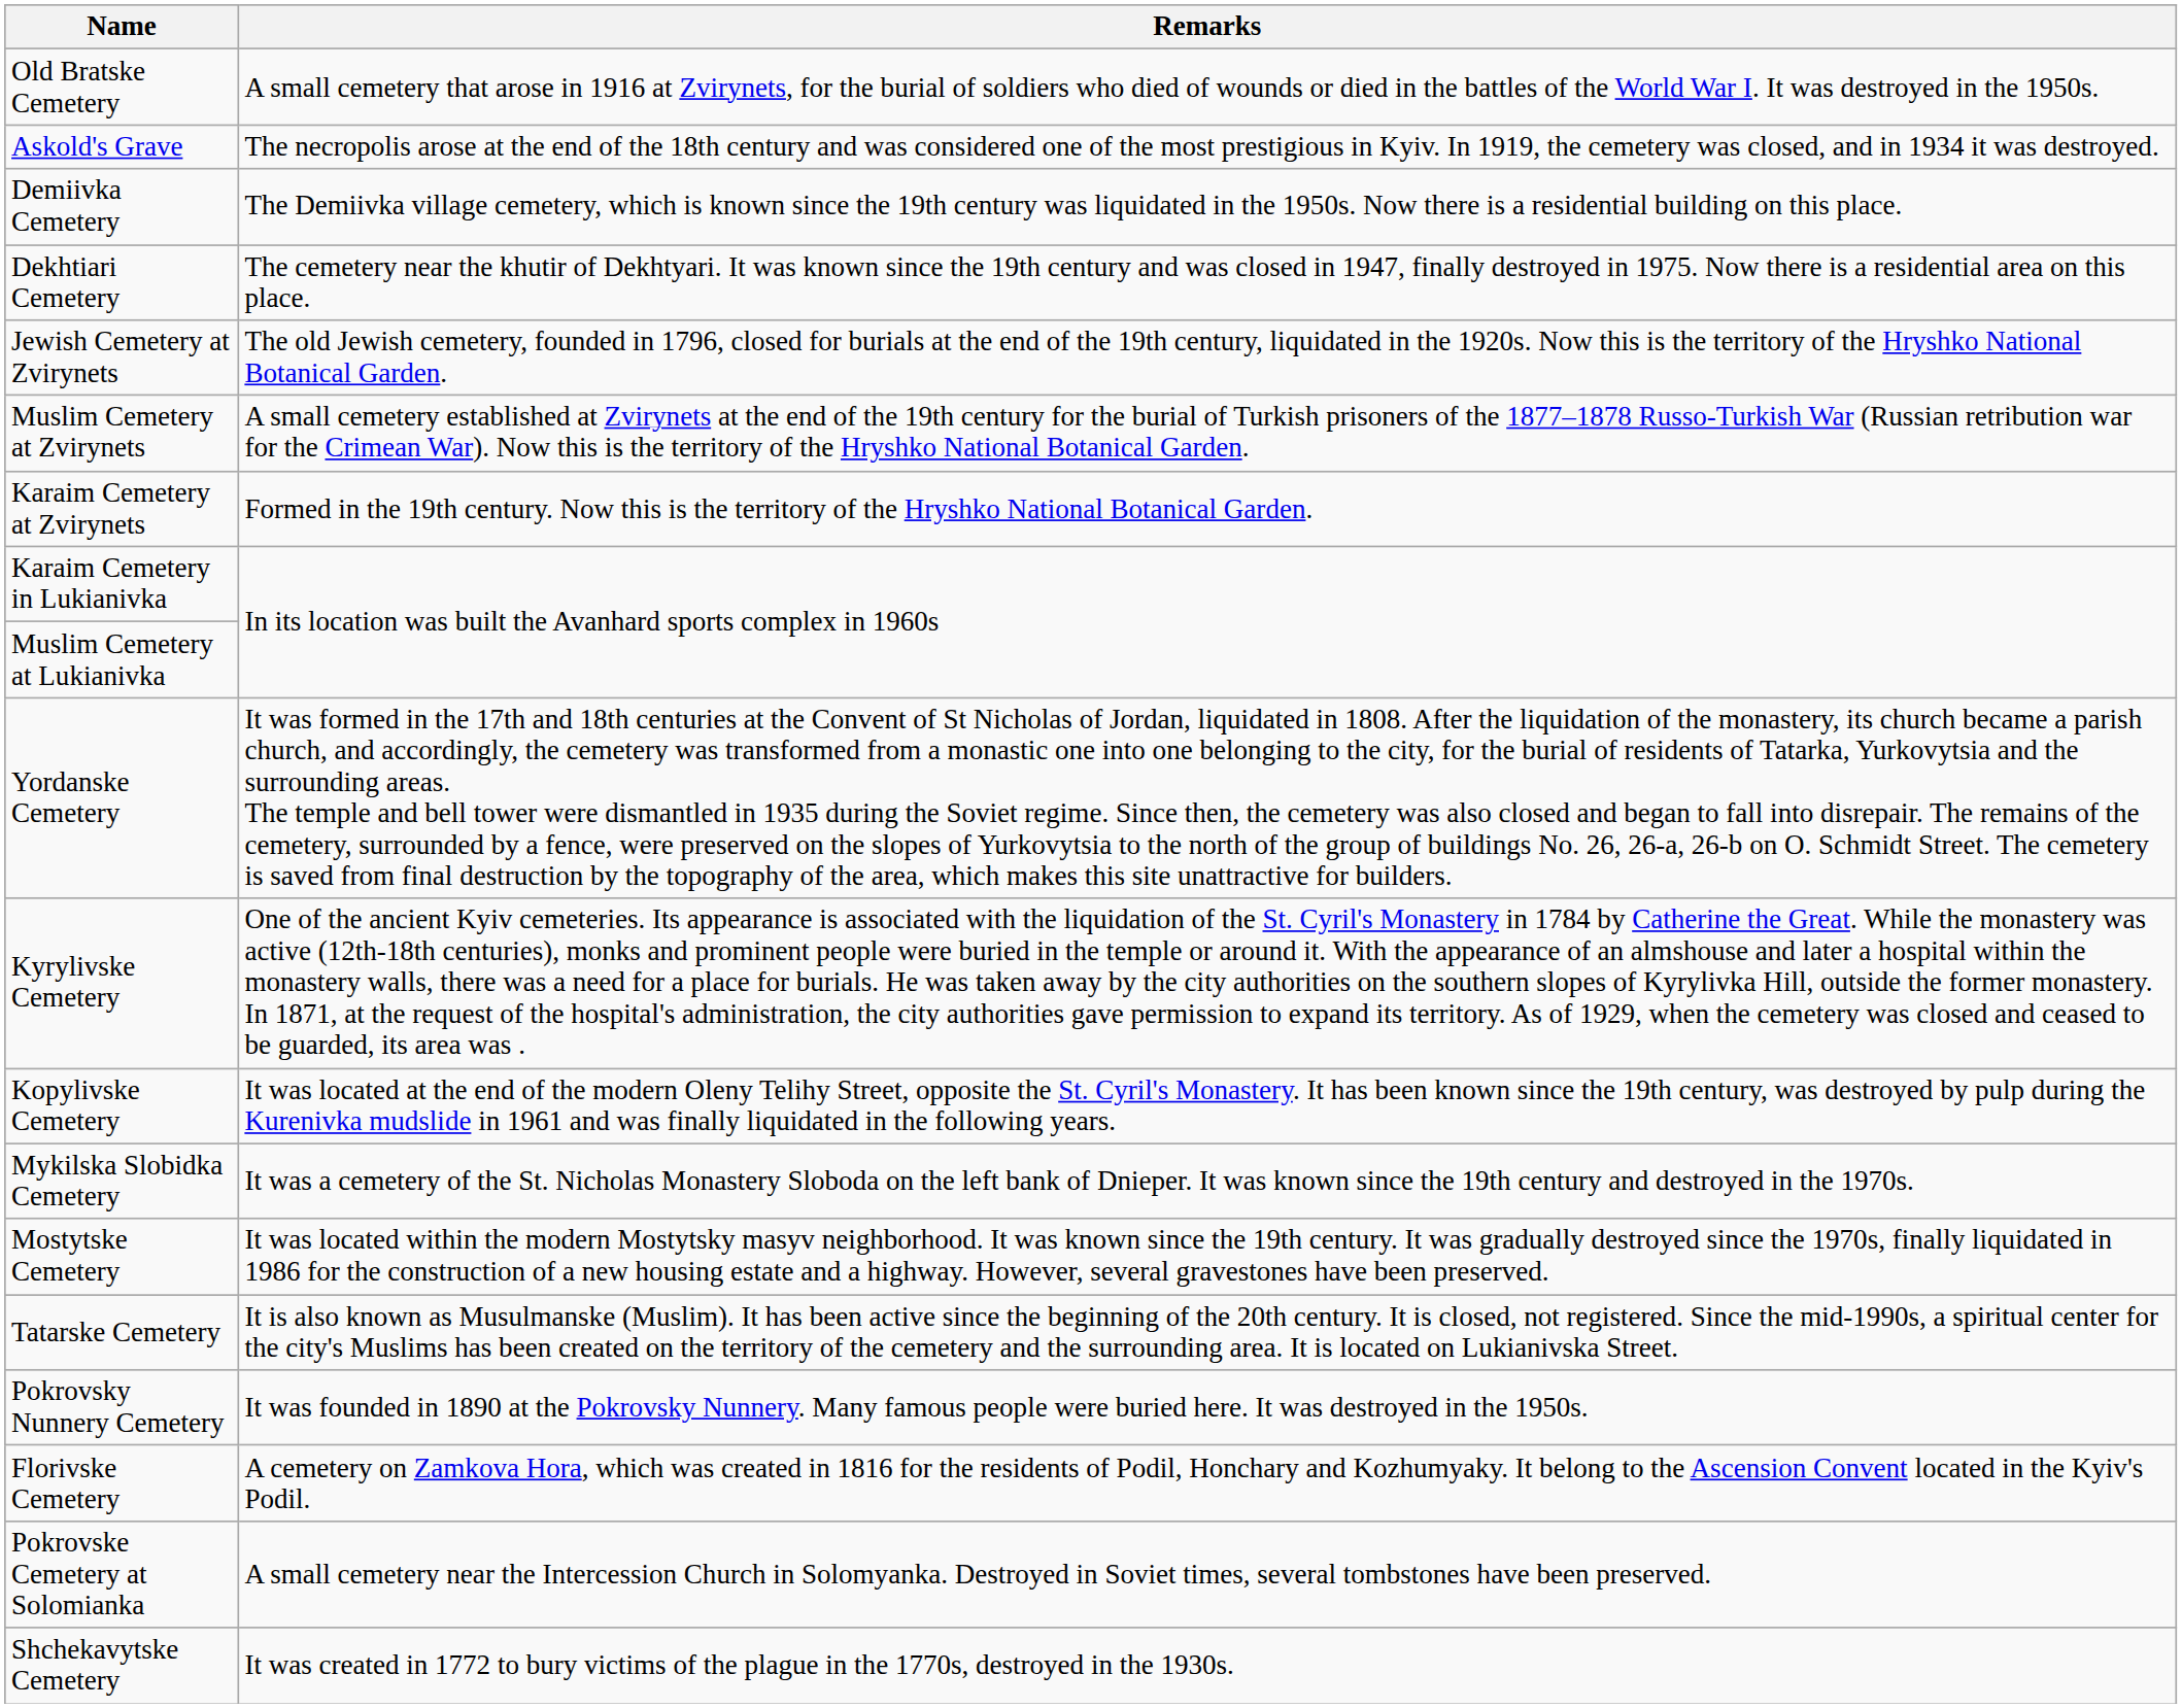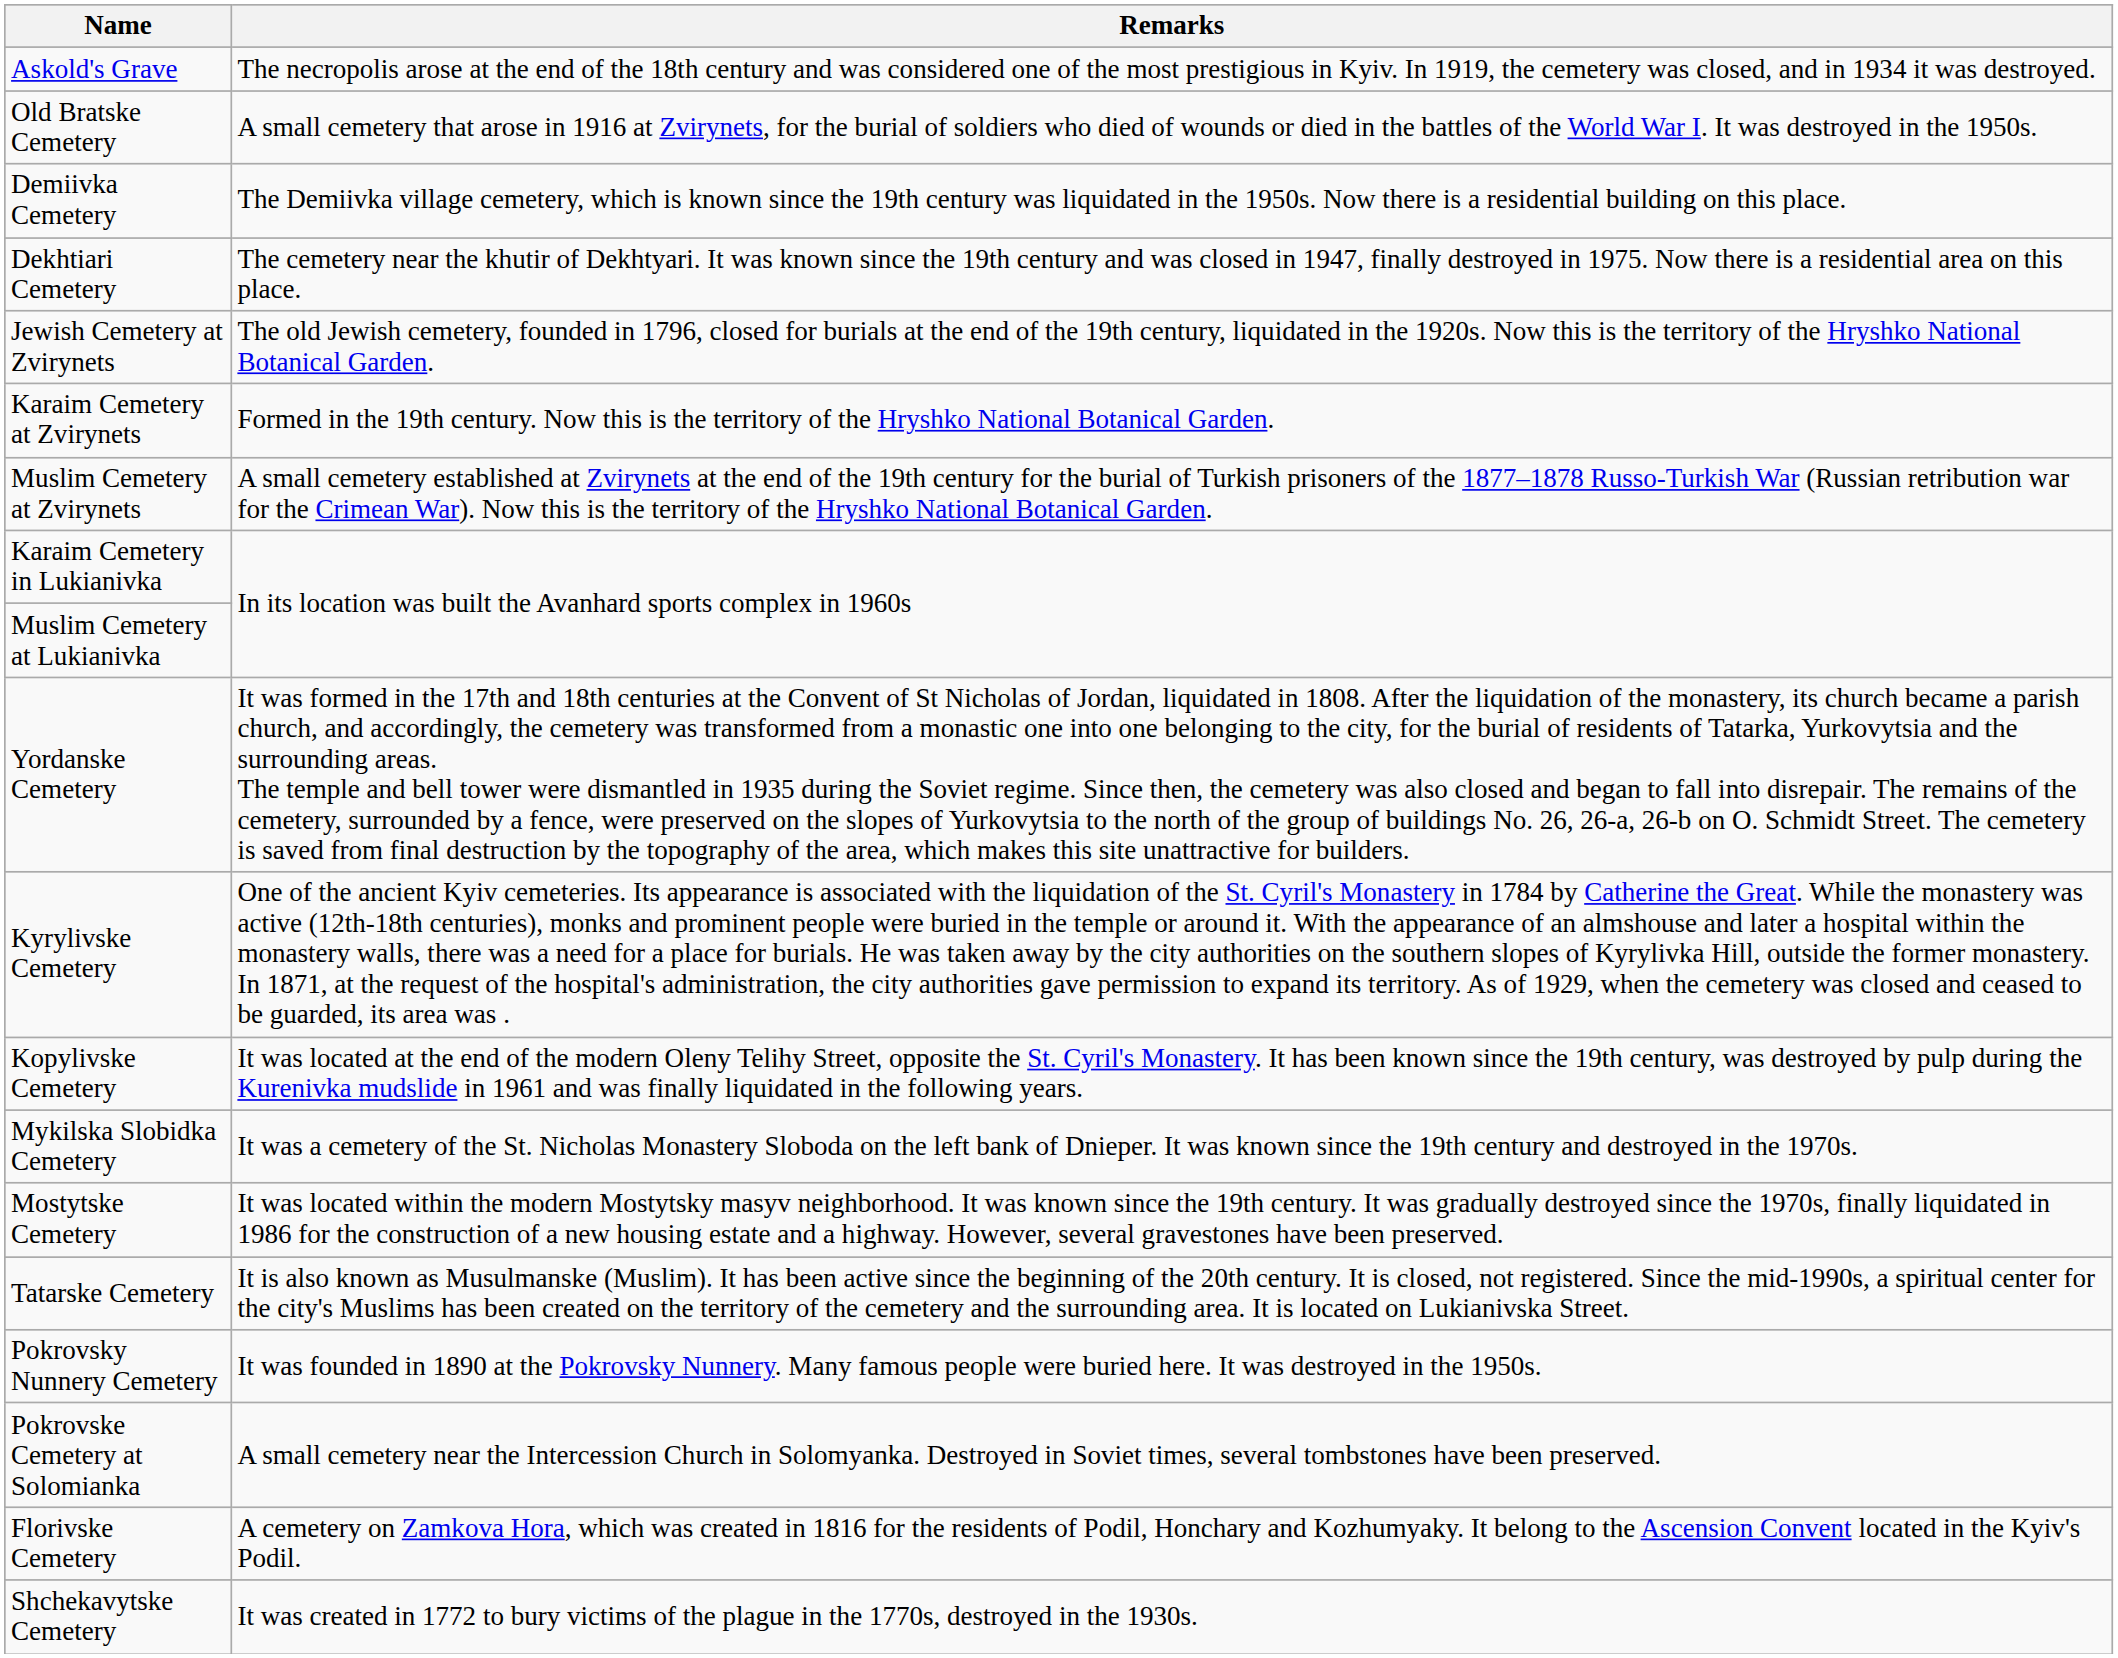rows swapped: Askold's Grave <-> Old Bratske Cemetery
rows swapped: Karaim Cemetery at Zvirynets <-> Muslim Cemetery at Zvirynets
rows swapped: Pokrovske Cemetery at Solomianka <-> Florivske Cemetery
